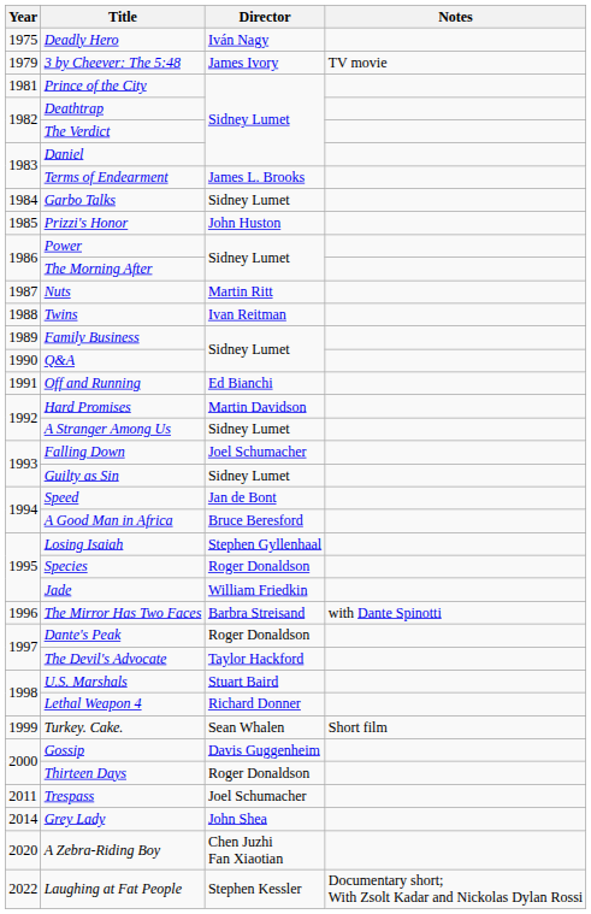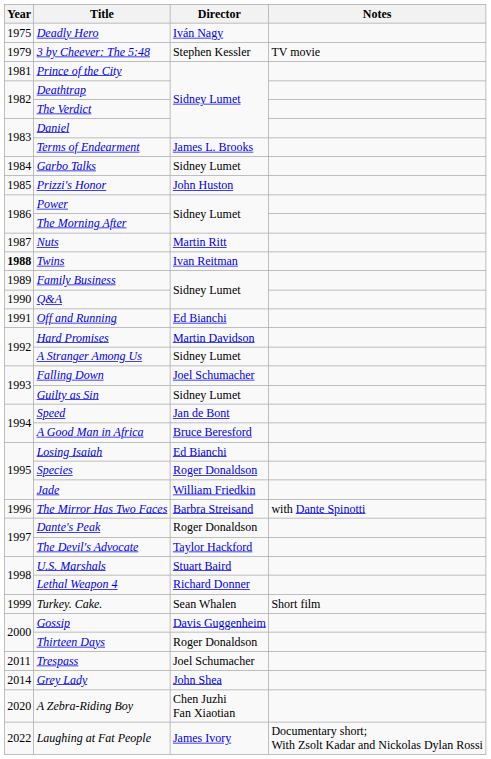3 by Cheever: The 5:48 | Director: James Ivory -> Stephen Kessler
Twins | Year: normal -> bold
Losing Isaiah | Director: Stephen Gyllenhaal -> Ed Bianchi
Laughing at Fat People | Director: Stephen Kessler -> James Ivory
